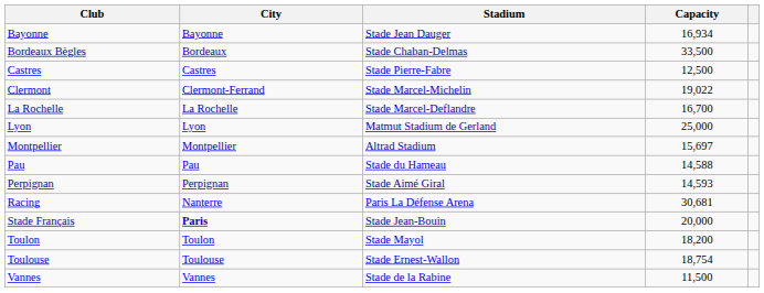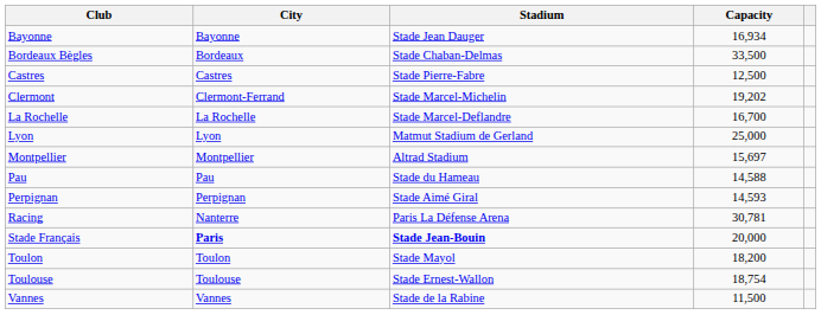Clermont | Capacity: 19,022 -> 19,202
Racing | Capacity: 30,681 -> 30,781
Stade Français | Stadium: normal -> bold
